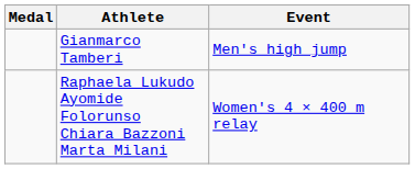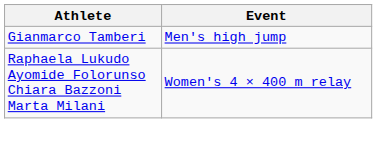- column: Medal
